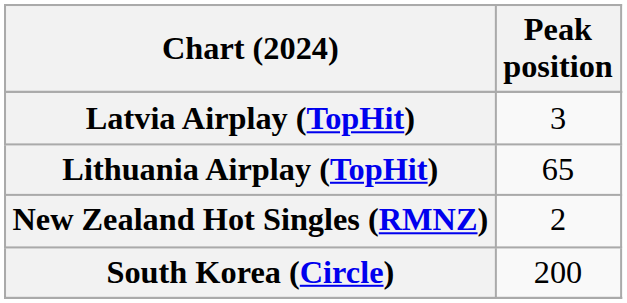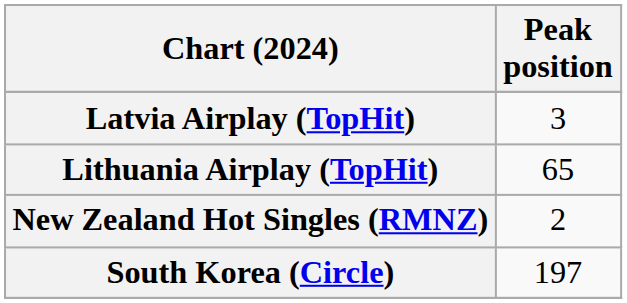South Korea (Circle) | Peak position: 200 -> 197
